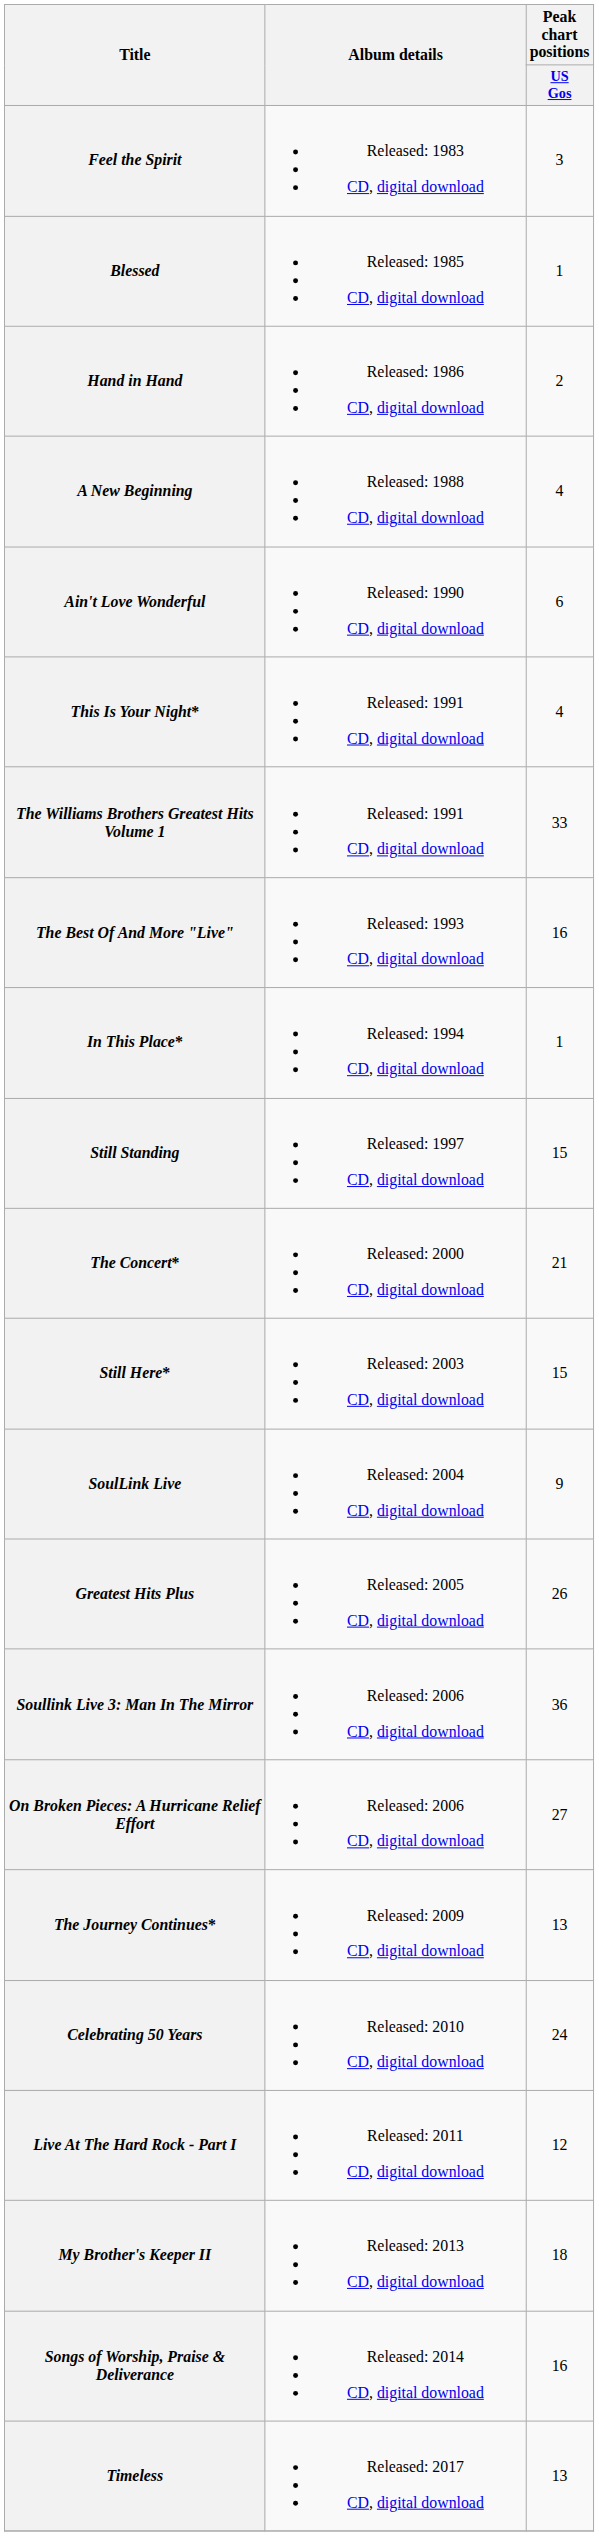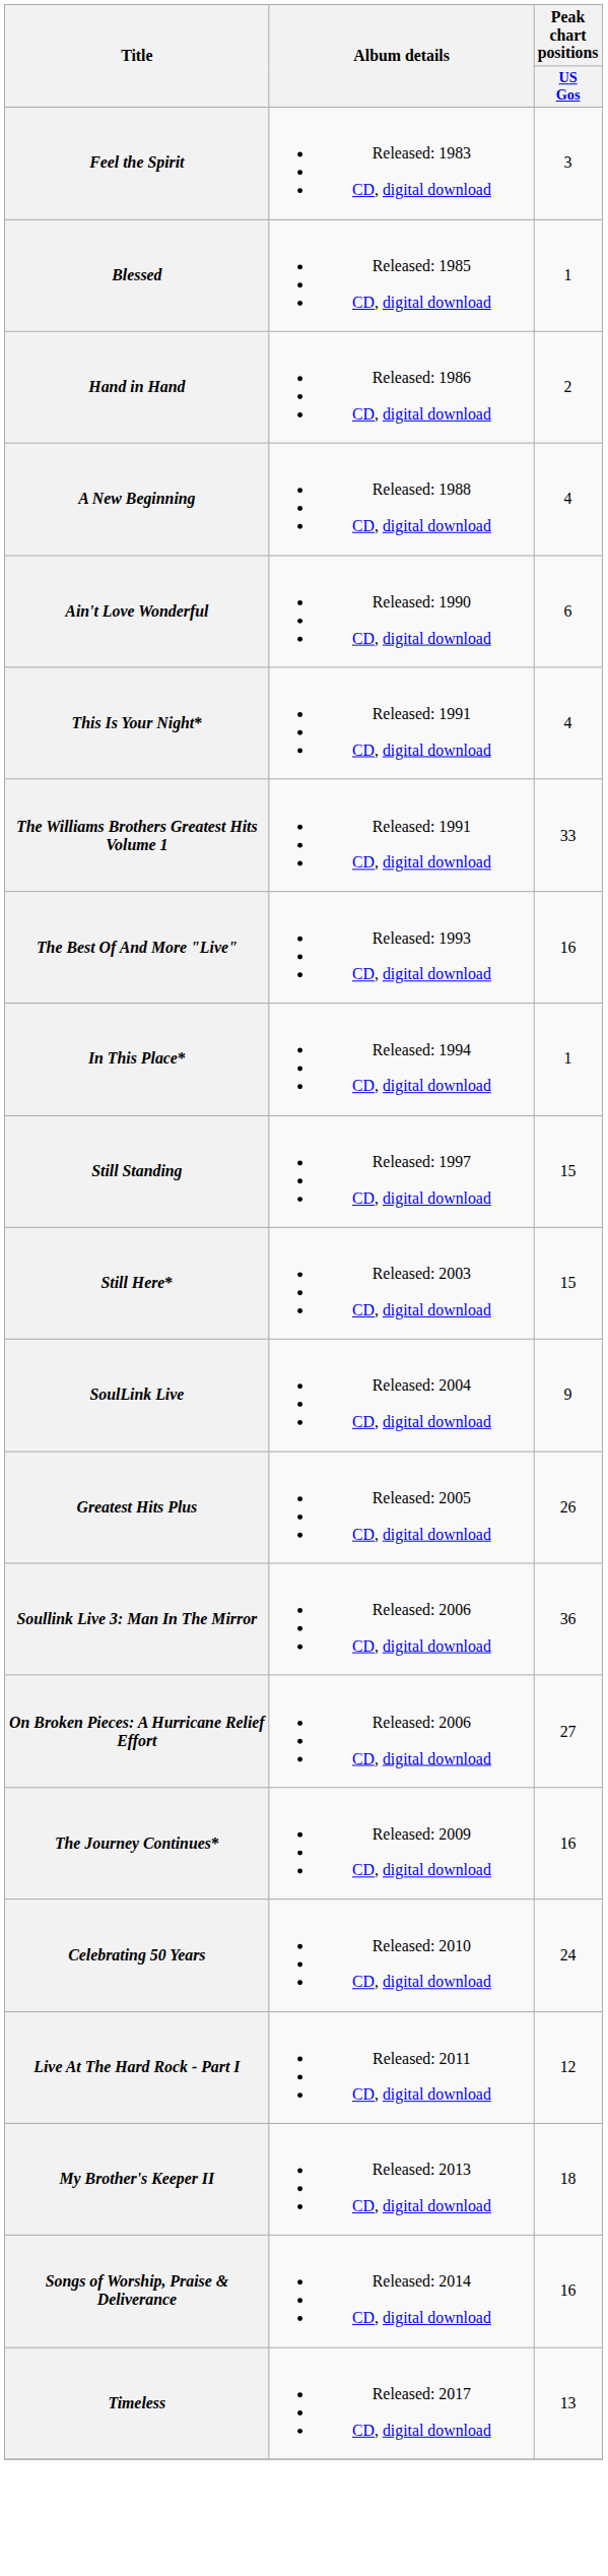- row: The Concert* | Released: 2000 CD, digital download | 21
The Journey Continues* | Peak chart positions / US Gos: 13 -> 16
